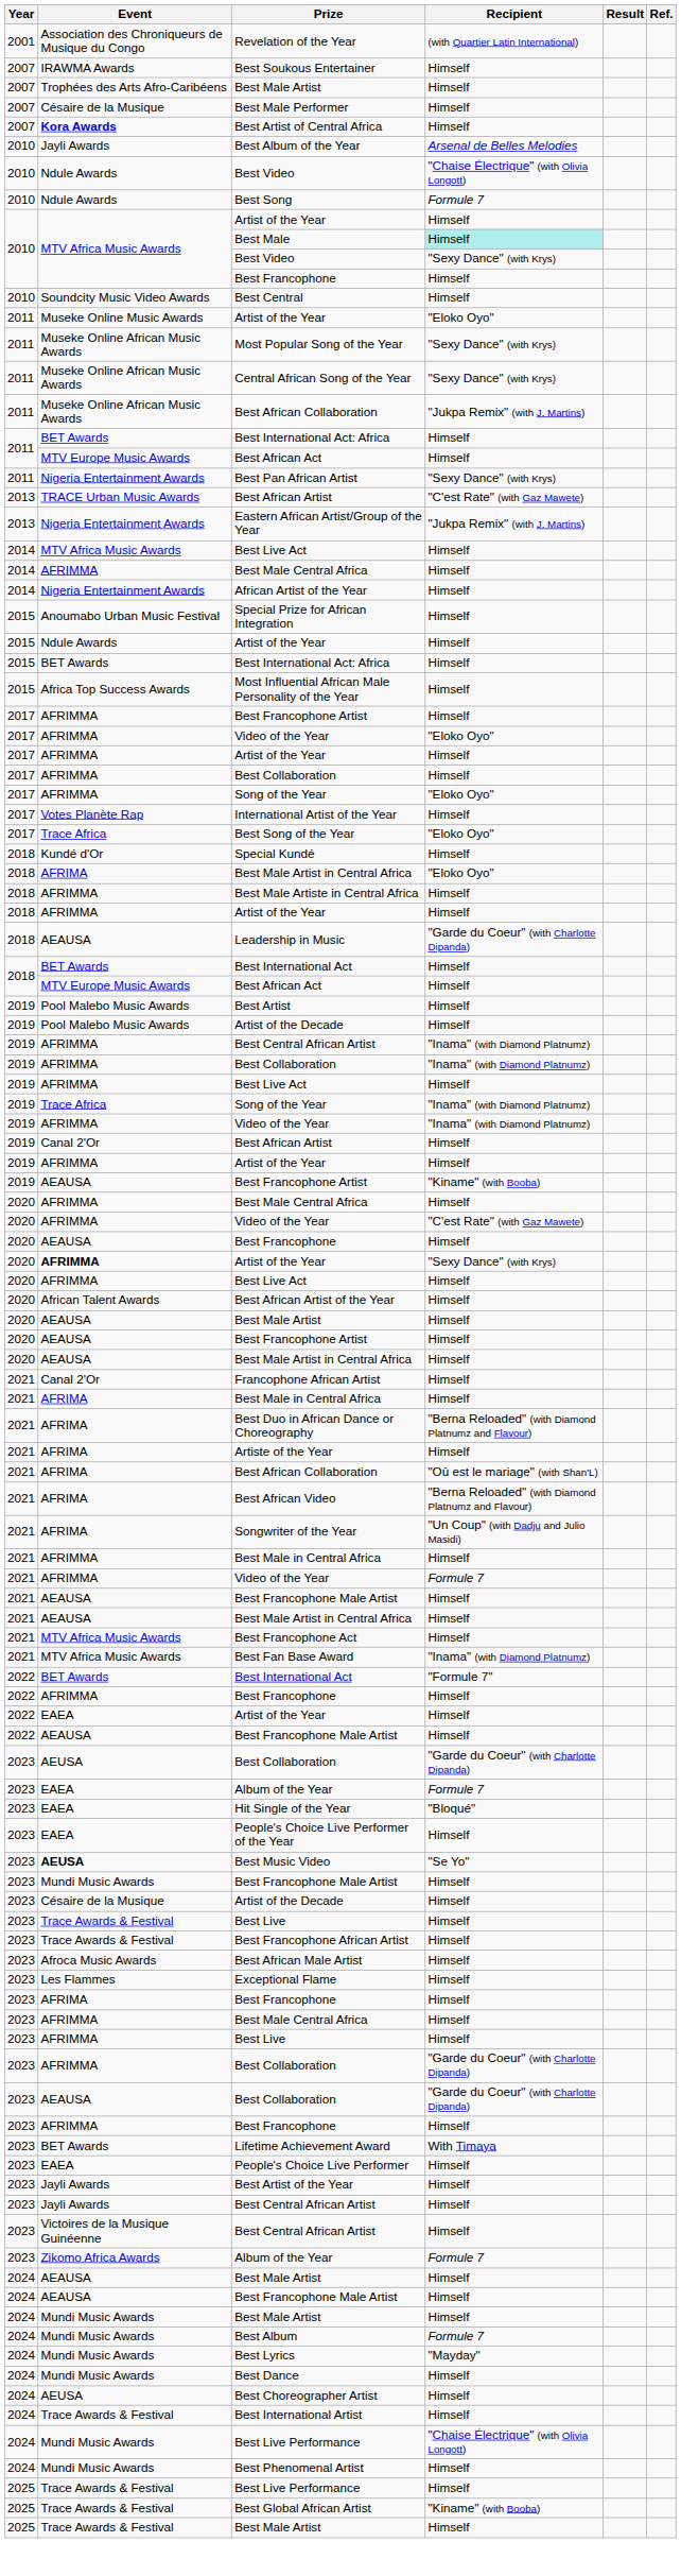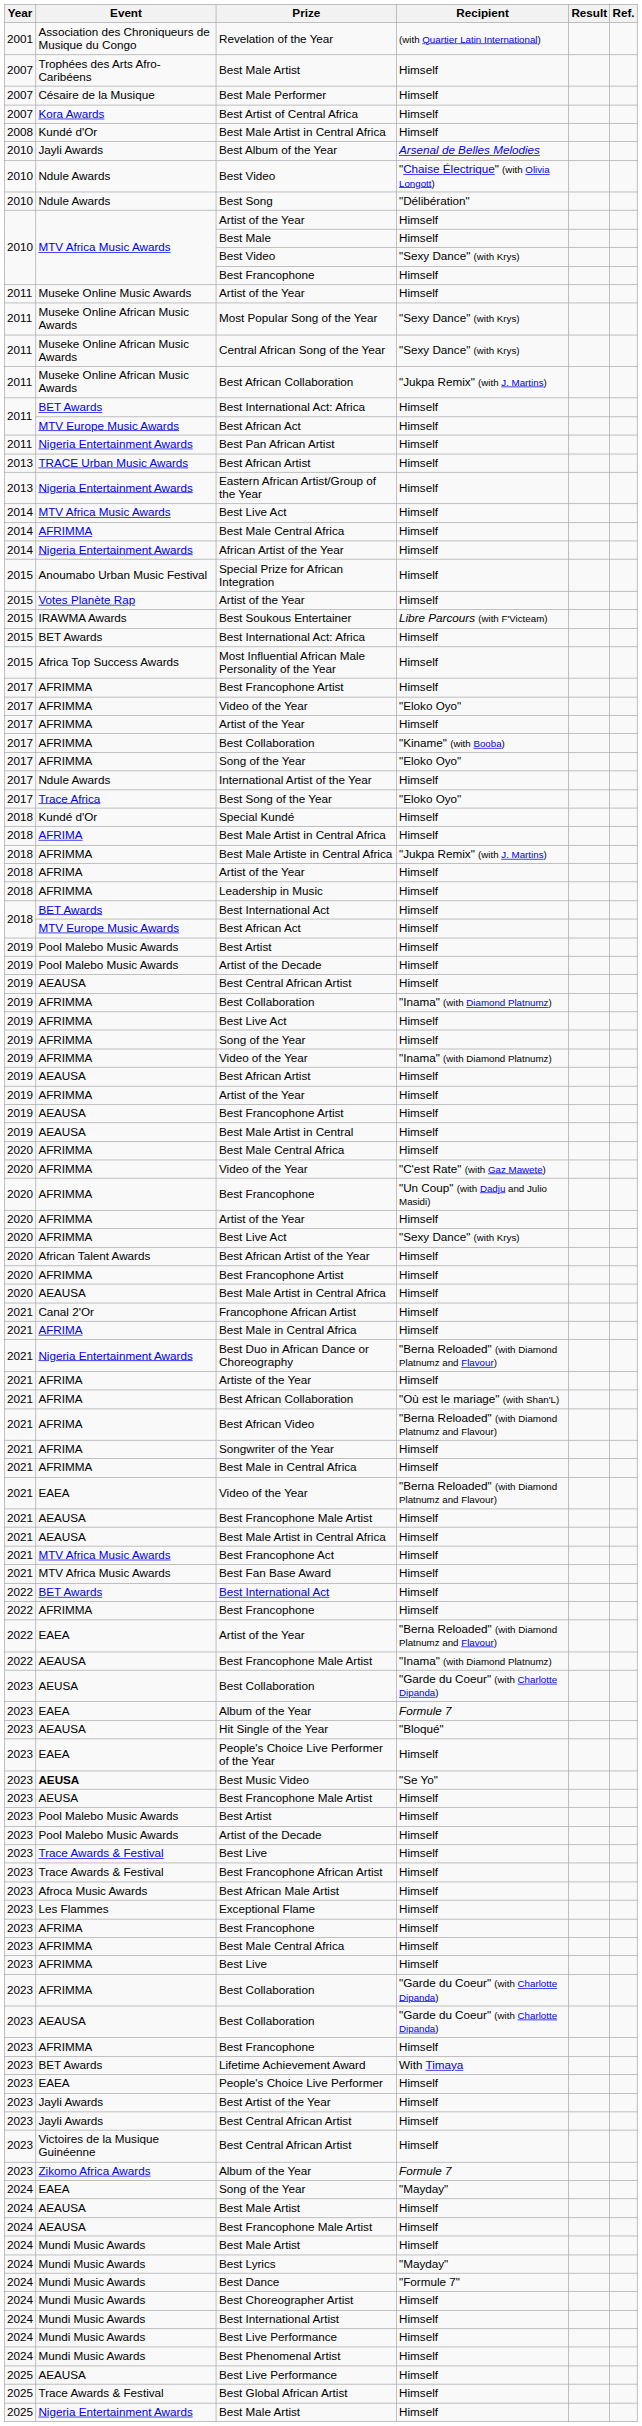- row: 2007 | IRAWMA Awards | Best Soukous Entertainer | Himself
Best Artist of Central Africa | Event: bold -> normal
+ row: 2008 | Kundé d'Or | Best Male Artist in Central Africa | Himself
Best Song | Recipient: Formule 7 -> "Délibération"
Best Male | Recipient: paleturquoise background -> no background
- row: 2010 | Soundcity Music Video Awards | Best Central | Himself
2011 / Artist of the Year | Recipient: "Eloko Oyo" -> Himself
Best Pan African Artist | Recipient: "Sexy Dance" (with Krys) -> Himself
2013 / Best African Artist | Recipient: "C'est Rate" (with Gaz Mawete) -> Himself
Eastern African Artist/Group of the Year | Recipient: "Jukpa Remix" (with J. Martins) -> Himself
2015 / Artist of the Year | Event: Ndule Awards -> Votes Planète Rap
+ row: 2015 | IRAWMA Awards | Best Soukous Entertainer | Libre Parcours (with F'Victeam)
2017 / Best Collaboration | Recipient: Himself -> "Kiname" (with Booba)
International Artist of the Year | Event: Votes Planète Rap -> Ndule Awards
2018 / Best Male Artist in Central Africa | Recipient: "Eloko Oyo" -> Himself
Best Male Artiste in Central Africa | Recipient: Himself -> "Jukpa Remix" (with J. Martins)
2018 / Artist of the Year | Event: AFRIMMA -> AFRIMA
Leadership in Music | Event: AEAUSA -> AFRIMMA
Leadership in Music | Recipient: "Garde du Coeur" (with Charlotte Dipanda) -> Himself
2019 / Best Central African Artist | Event: AFRIMMA -> AEAUSA
2019 / Best Central African Artist | Recipient: "Inama" (with Diamond Platnumz) -> Himself
2019 / Song of the Year | Event: Trace Africa -> AFRIMMA
2019 / Song of the Year | Recipient: "Inama" (with Diamond Platnumz) -> Himself
2019 / Best African Artist | Event: Canal 2'Or -> AEAUSA
2019 / Best Francophone Artist | Recipient: "Kiname" (with Booba) -> Himself
+ row: 2019 | AEAUSA | Best Male Artist in Central | Himself
2020 / Best Francophone | Event: AEAUSA -> AFRIMMA
2020 / Best Francophone | Recipient: Himself -> "Un Coup" (with Dadju and Julio Masidi)
2020 / Artist of the Year | Event: bold -> normal
2020 / Artist of the Year | Recipient: "Sexy Dance" (with Krys) -> Himself
2020 / Best Live Act | Recipient: Himself -> "Sexy Dance" (with Krys)
- row: 2020 | AEAUSA | Best Male Artist | Himself
2020 / Best Francophone Artist | Event: AEAUSA -> AFRIMMA
Best Duo in African Dance or Choreography | Event: AFRIMA -> Nigeria Entertainment Awards
Songwriter of the Year | Recipient: "Un Coup" (with Dadju and Julio Masidi) -> Himself
2021 / Video of the Year | Event: AFRIMMA -> EAEA
2021 / Video of the Year | Recipient: Formule 7 -> "Berna Reloaded" (with Diamond Platnumz and Flavour)
Best Fan Base Award | Recipient: "Inama" (with Diamond Platnumz) -> Himself
2022 / Best International Act | Recipient: "Formule 7" -> Himself
2022 / Artist of the Year | Recipient: Himself -> "Berna Reloaded" (with Diamond Platnumz and Flavour)
2022 / Best Francophone Male Artist | Recipient: Himself -> "Inama" (with Diamond Platnumz)
Hit Single of the Year | Event: EAEA -> AEAUSA
2023 / Best Francophone Male Artist | Event: Mundi Music Awards -> AEUSA
+ row: 2023 | Pool Malebo Music Awards | Best Artist | Himself
2023 / Artist of the Decade | Event: Césaire de la Musique -> Pool Malebo Music Awards
+ row: 2024 | EAEA | Song of the Year | "Mayday"
- row: 2024 | Mundi Music Awards | Best Album | Formule 7
Best Dance | Recipient: Himself -> "Formule 7"
Best Choreographer Artist | Event: AEUSA -> Mundi Music Awards
Best International Artist | Event: Trace Awards & Festival -> Mundi Music Awards
2024 / Best Live Performance | Recipient: "Chaise Électrique" (with Olivia Longott) -> Himself
2025 / Best Live Performance | Event: Trace Awards & Festival -> AEAUSA
Best Global African Artist | Recipient: "Kiname" (with Booba) -> Himself
2025 / Best Male Artist | Event: Trace Awards & Festival -> Nigeria Entertainment Awards
